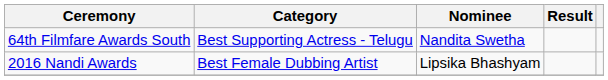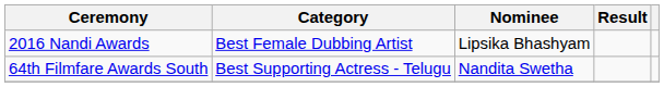rows swapped: 64th Filmfare Awards South <-> 2016 Nandi Awards
